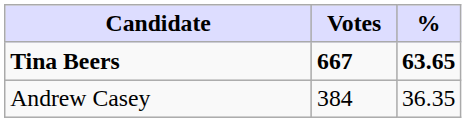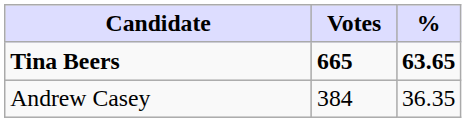Tina Beers | Votes: 667 -> 665
